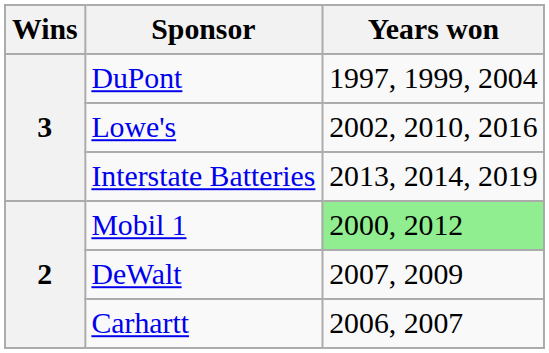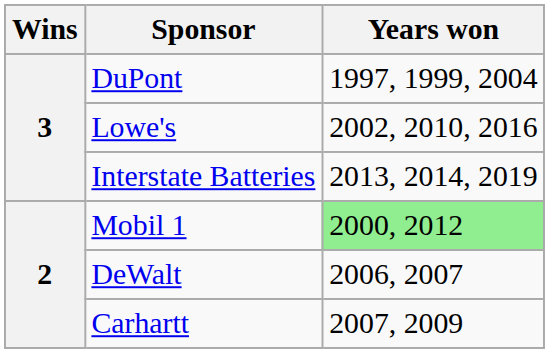DeWalt | Years won: 2007, 2009 -> 2006, 2007
Carhartt | Years won: 2006, 2007 -> 2007, 2009
